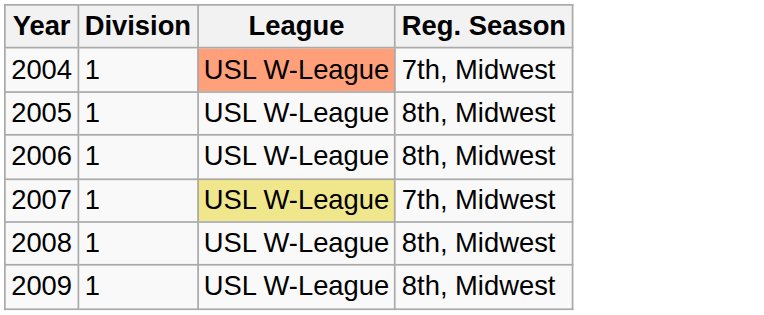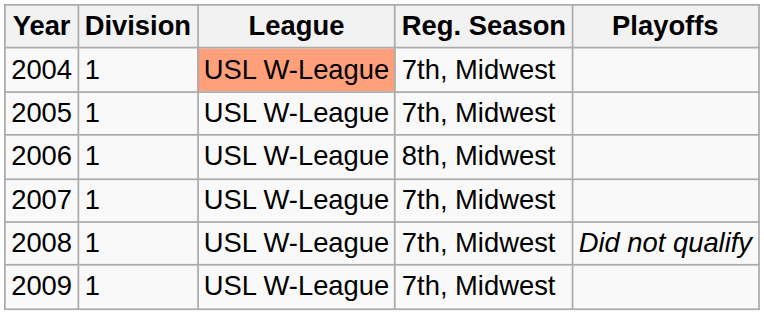+ column: Playoffs | Did not qualify
2005 | Reg. Season: 8th, Midwest -> 7th, Midwest
2007 | League: khaki background -> no background
2008 | Reg. Season: 8th, Midwest -> 7th, Midwest
2009 | Reg. Season: 8th, Midwest -> 7th, Midwest
